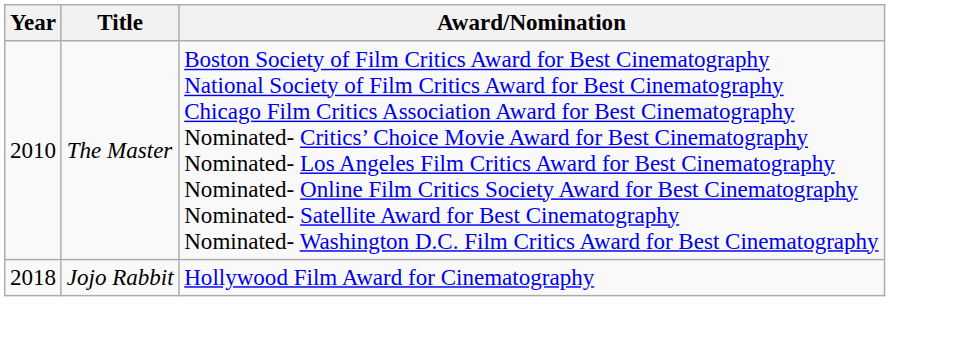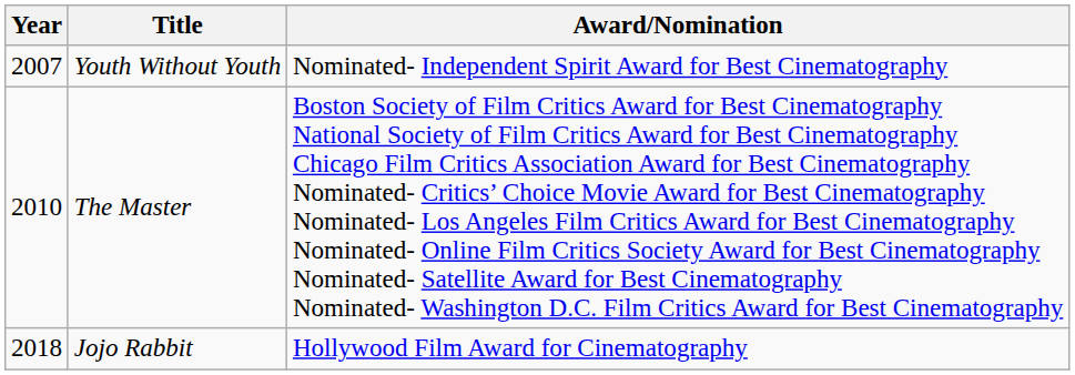+ row: 2007 | Youth Without Youth | Nominated- Independent Spirit Award for Best Cinematography
